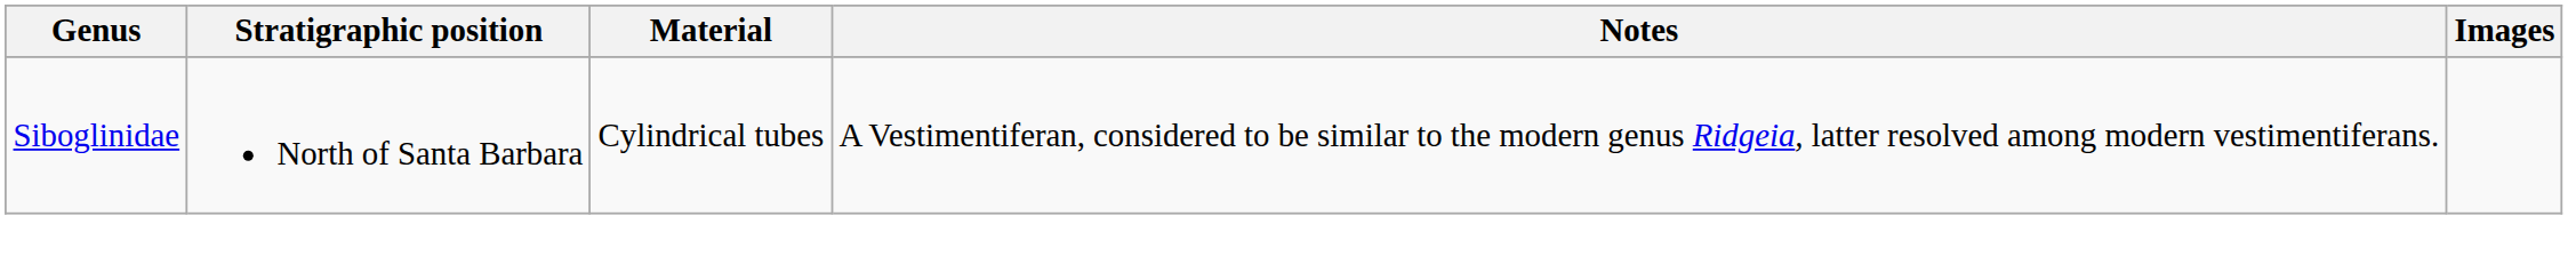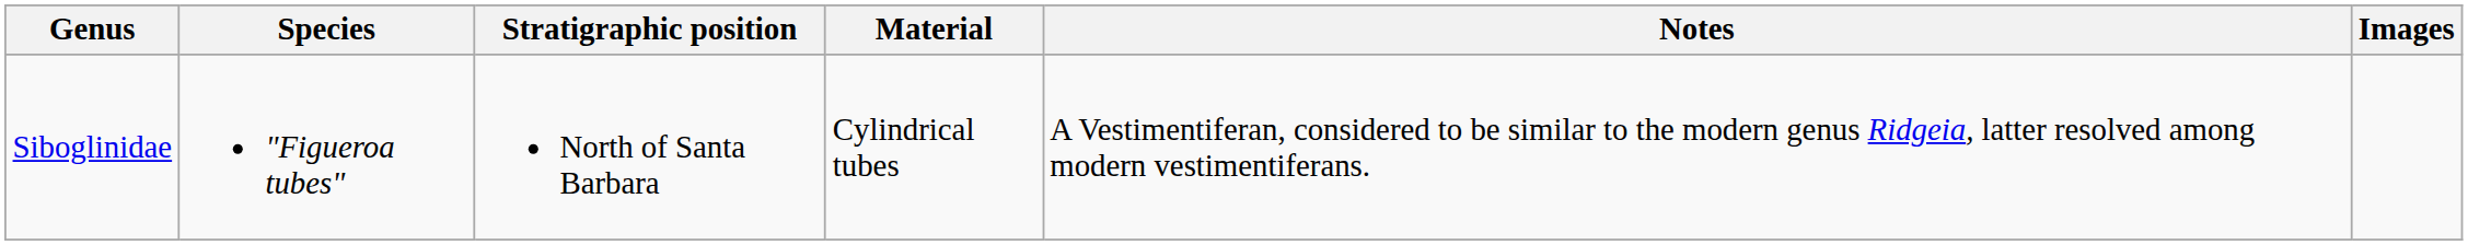+ column: Species | "Figueroa tubes"
